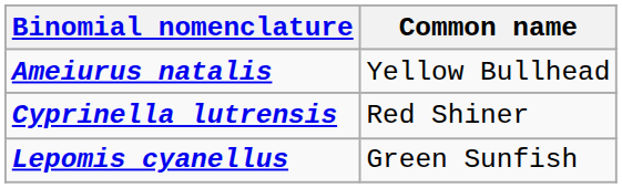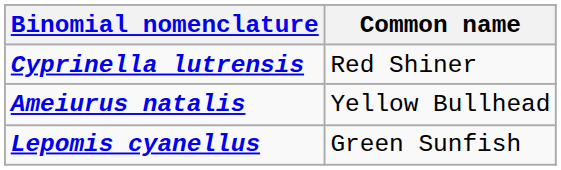rows swapped: Cyprinella lutrensis <-> Ameiurus natalis
